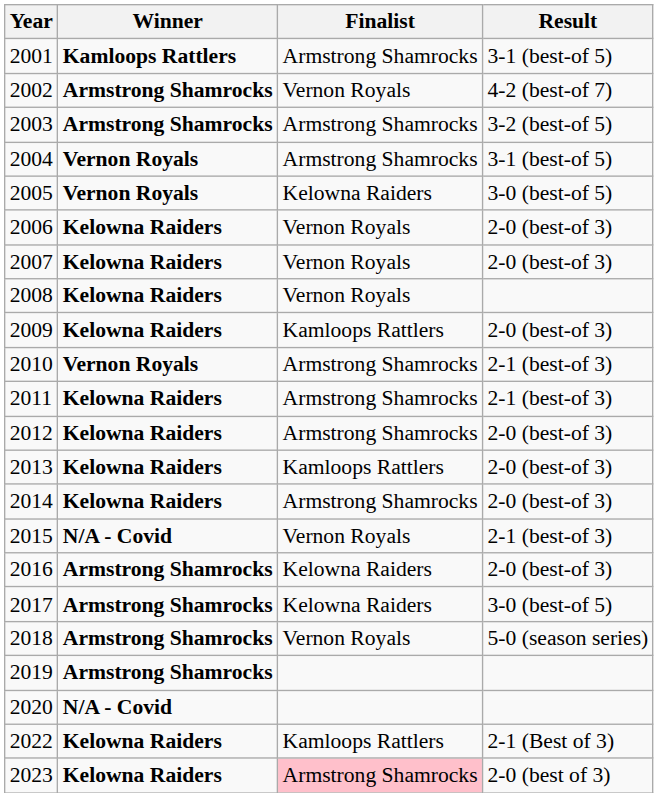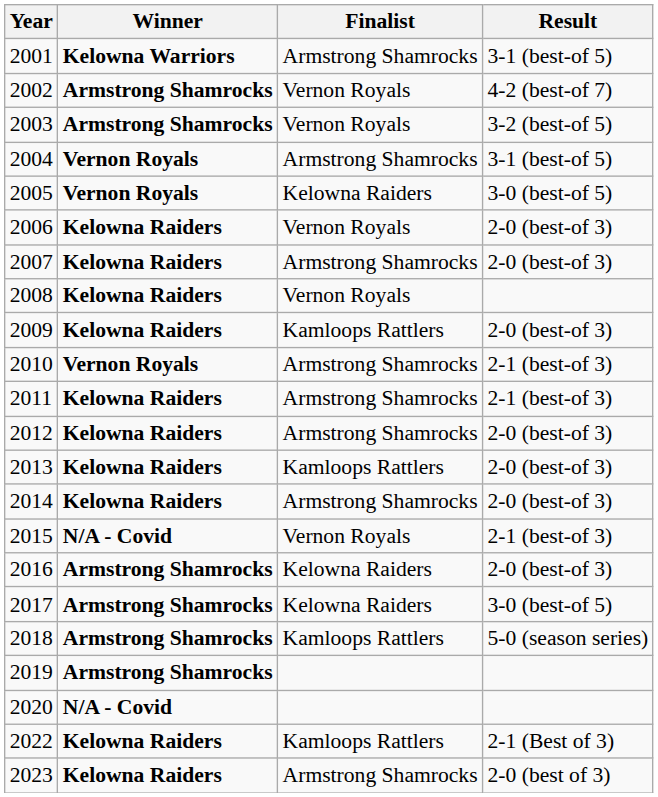2001 | Winner: Kamloops Rattlers -> Kelowna Warriors
2003 | Finalist: Armstrong Shamrocks -> Vernon Royals
2007 | Finalist: Vernon Royals -> Armstrong Shamrocks
2018 | Finalist: Vernon Royals -> Kamloops Rattlers
2023 | Finalist: pink background -> no background
